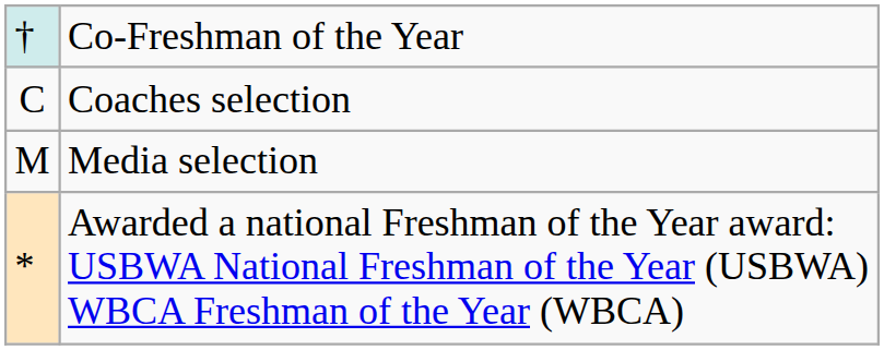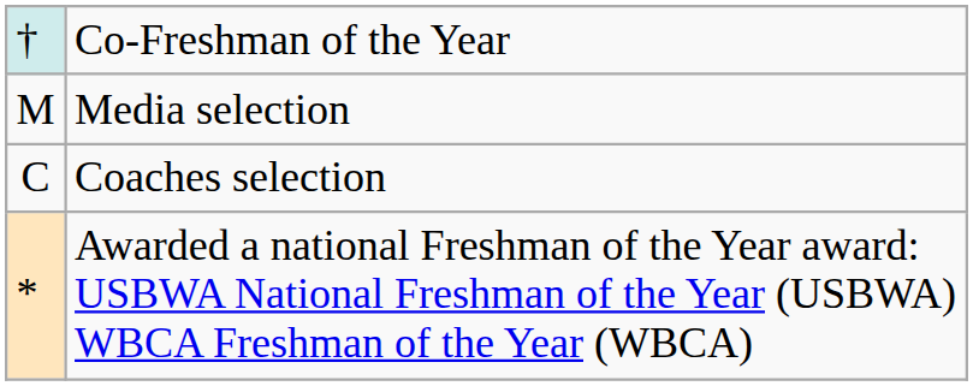rows swapped: Coaches selection <-> Media selection
